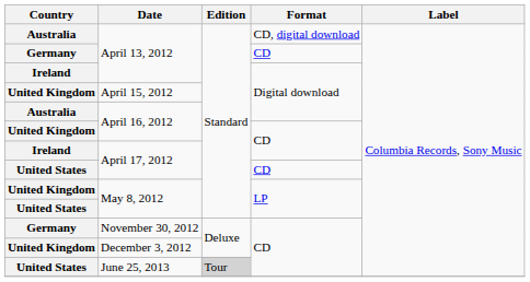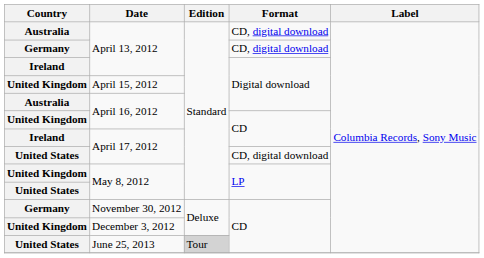Germany / April 13, 2012 | Format: CD -> CD, digital download
United States / April 17, 2012 | Format: CD -> CD, digital download
